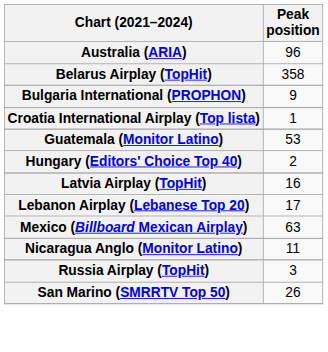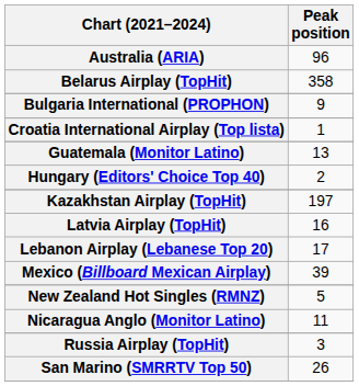Guatemala (Monitor Latino) | Peak position: 53 -> 13
+ row: Kazakhstan Airplay (TopHit) | 197
Mexico (Billboard Mexican Airplay) | Peak position: 63 -> 39
+ row: New Zealand Hot Singles (RMNZ) | 5
